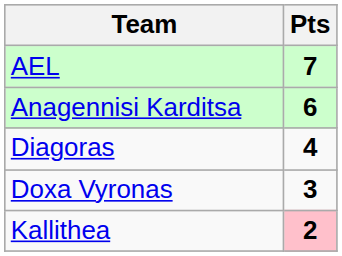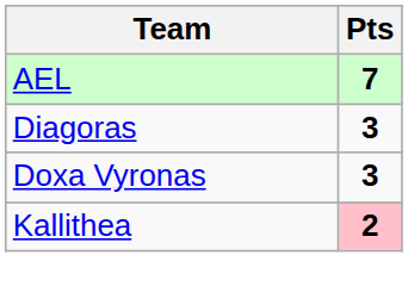- row: Anagennisi Karditsa | 6
Diagoras | Pts: 4 -> 3
